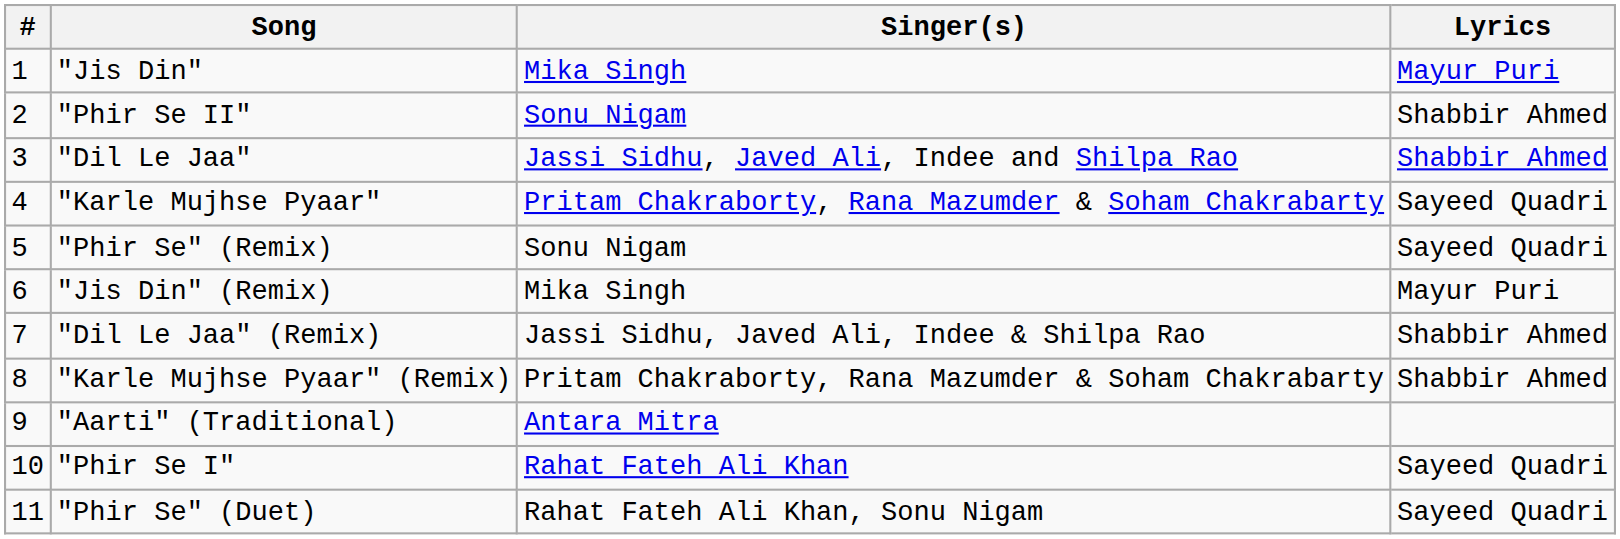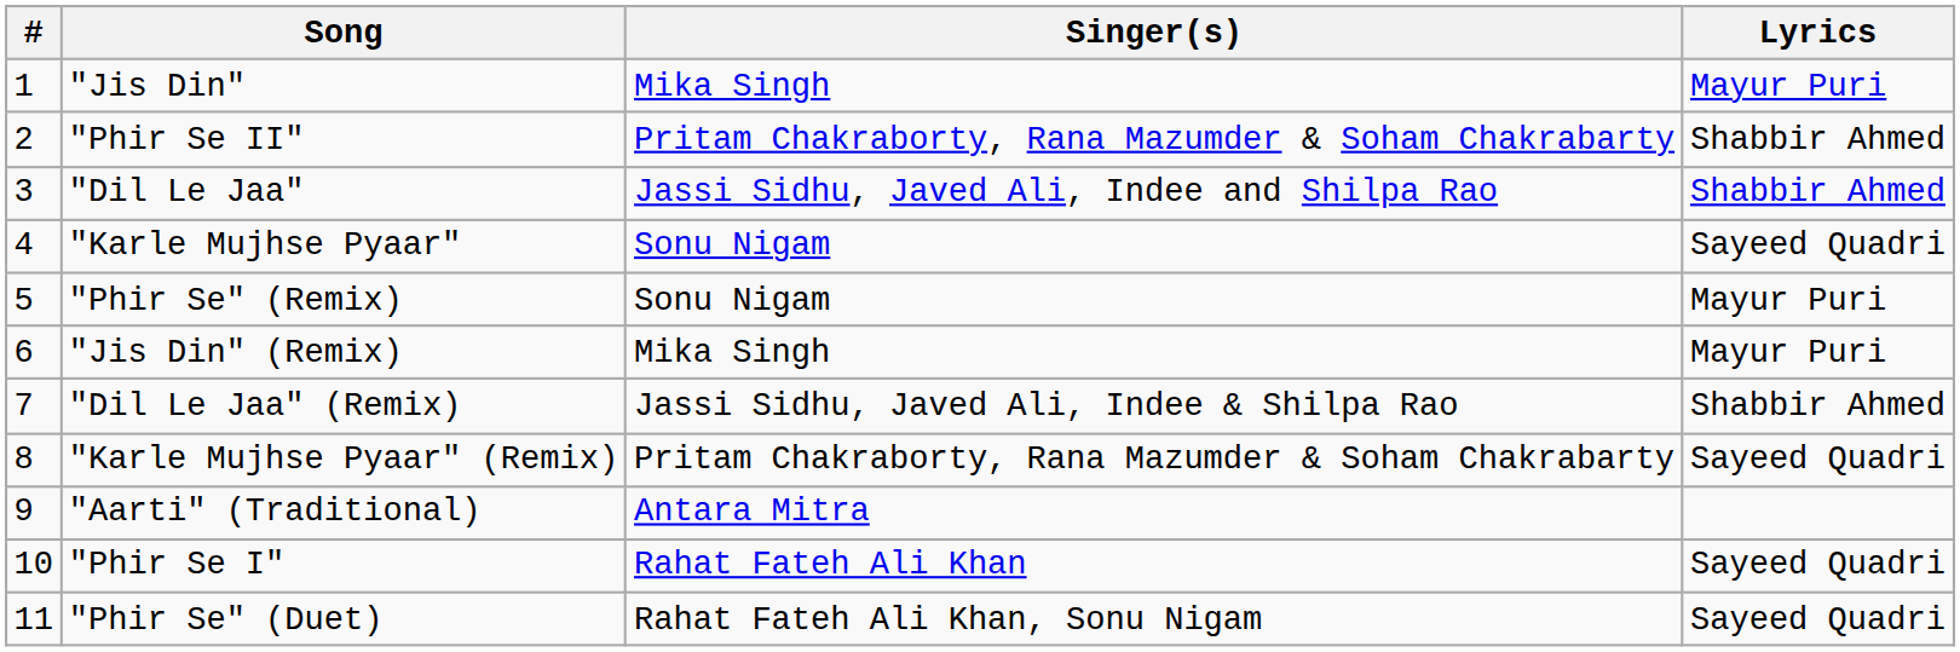"Phir Se II" | Singer(s): Sonu Nigam -> Pritam Chakraborty, Rana Mazumder & Soham Chakrabarty
"Karle Mujhse Pyaar" | Singer(s): Pritam Chakraborty, Rana Mazumder & Soham Chakrabarty -> Sonu Nigam
"Phir Se" (Remix) | Lyrics: Sayeed Quadri -> Mayur Puri
"Karle Mujhse Pyaar" (Remix) | Lyrics: Shabbir Ahmed -> Sayeed Quadri
